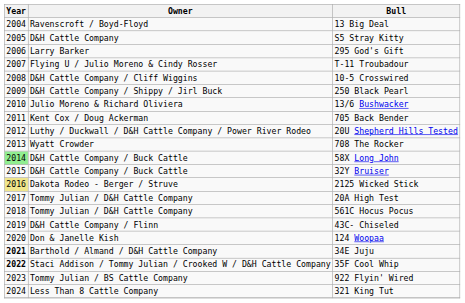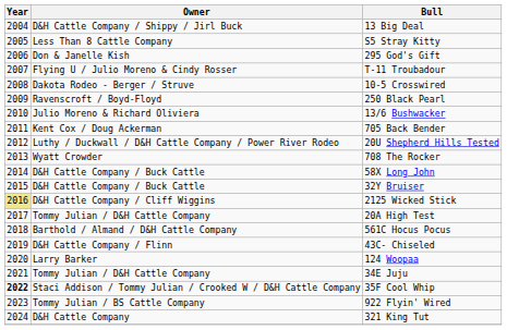13 Big Deal | Owner: Ravenscroft / Boyd-Floyd -> D&H Cattle Company / Shippy / Jirl Buck
S5 Stray Kitty | Owner: D&H Cattle Company -> Less Than 8 Cattle Company
295 God's Gift | Owner: Larry Barker -> Don & Janelle Kish
10-5 Crosswired | Owner: D&H Cattle Company / Cliff Wiggins -> Dakota Rodeo - Berger / Struve
250 Black Pearl | Owner: D&H Cattle Company / Shippy / Jirl Buck -> Ravenscroft / Boyd-Floyd
58X Long John | Year: lightgreen background -> no background
2125 Wicked Stick | Owner: Dakota Rodeo - Berger / Struve -> D&H Cattle Company / Cliff Wiggins
561C Hocus Pocus | Owner: Tommy Julian / D&H Cattle Company -> Barthold / Almand / D&H Cattle Company
124 Woopaa | Owner: Don & Janelle Kish -> Larry Barker
34E Juju | Year: bold -> normal
34E Juju | Owner: Barthold / Almand / D&H Cattle Company -> Tommy Julian / D&H Cattle Company
321 King Tut | Owner: Less Than 8 Cattle Company -> D&H Cattle Company
